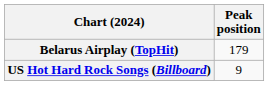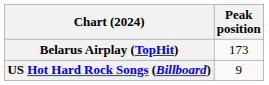Belarus Airplay (TopHit) | Peak position: 179 -> 173
